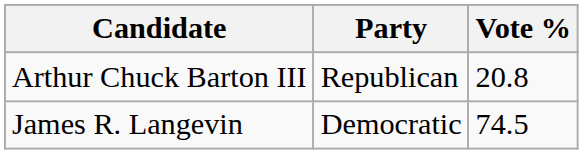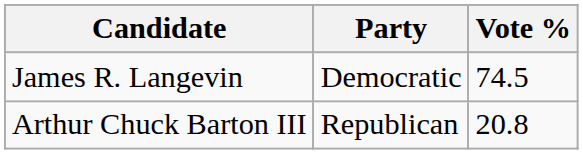rows swapped: James R. Langevin <-> Arthur Chuck Barton III
